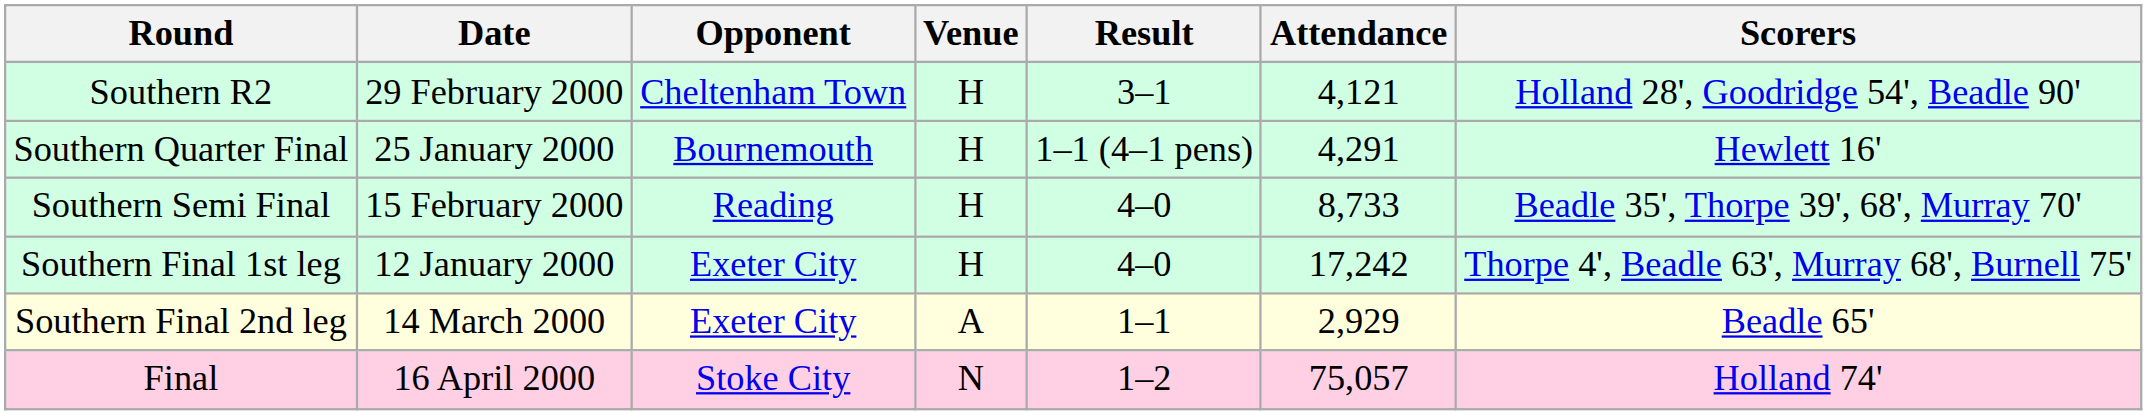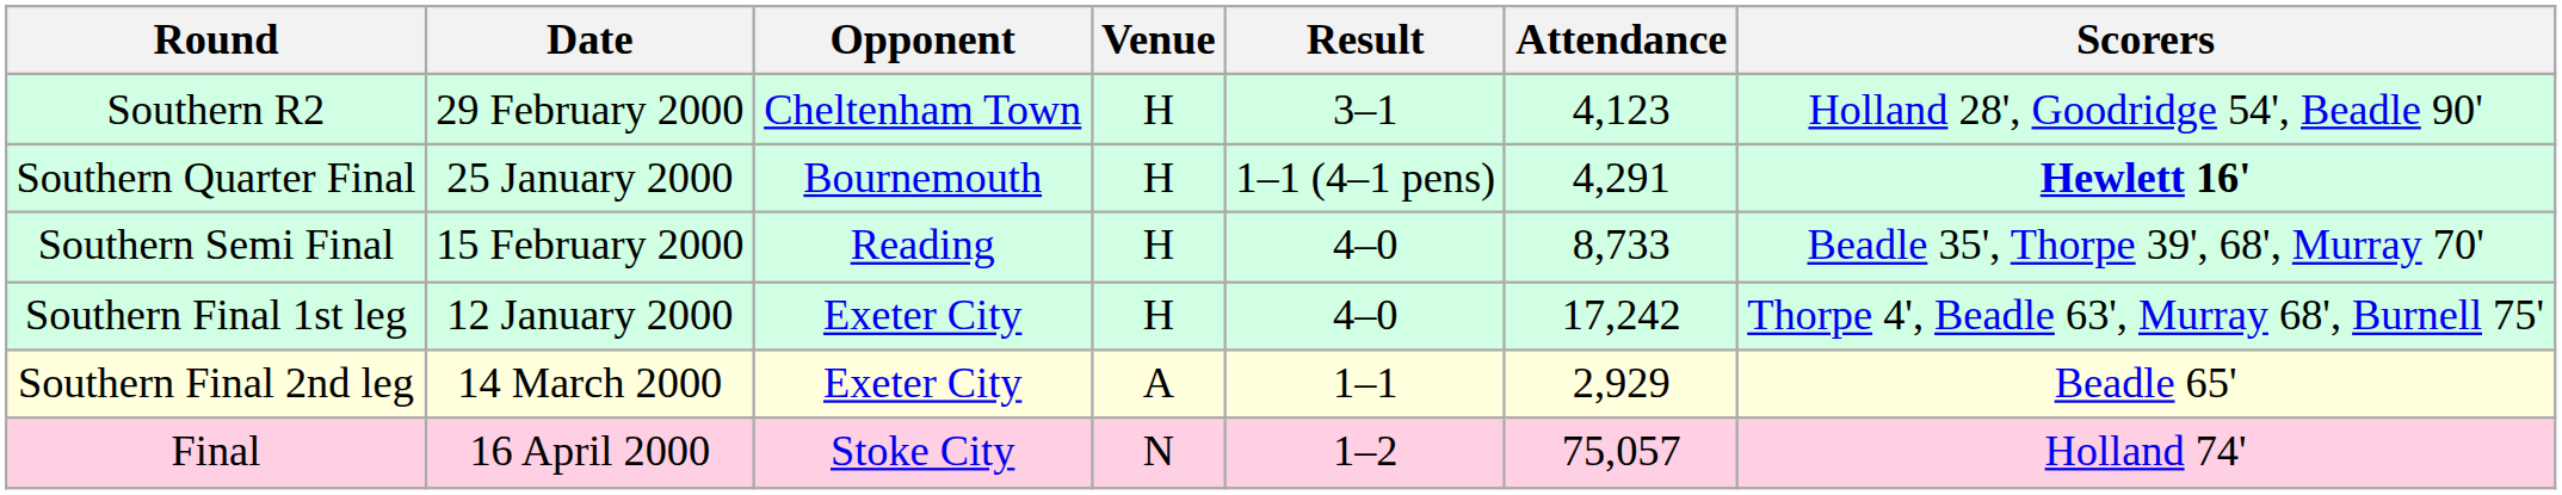Southern R2 | Attendance: 4,121 -> 4,123
Southern Quarter Final | Scorers: normal -> bold
